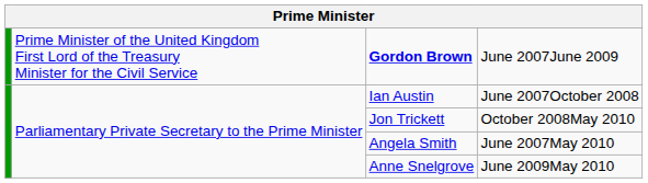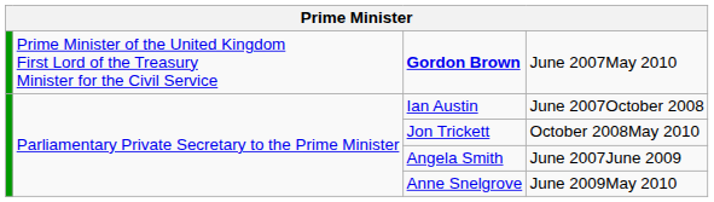Gordon Brown | column 4: June 2007June 2009 -> June 2007May 2010
Angela Smith | column 4: June 2007May 2010 -> June 2007June 2009
